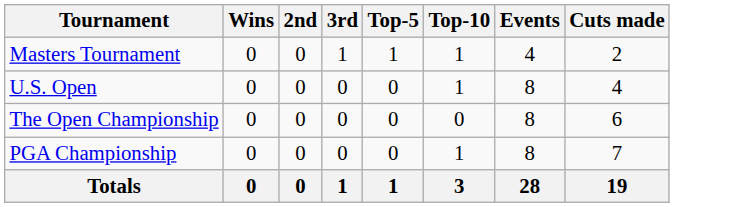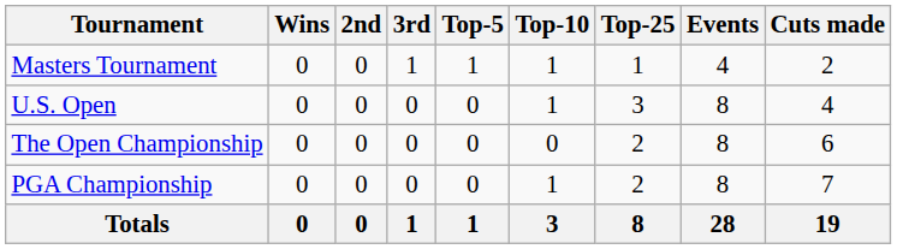+ column: Top-25 | 1 | 3 | 2 | 2 | 8
